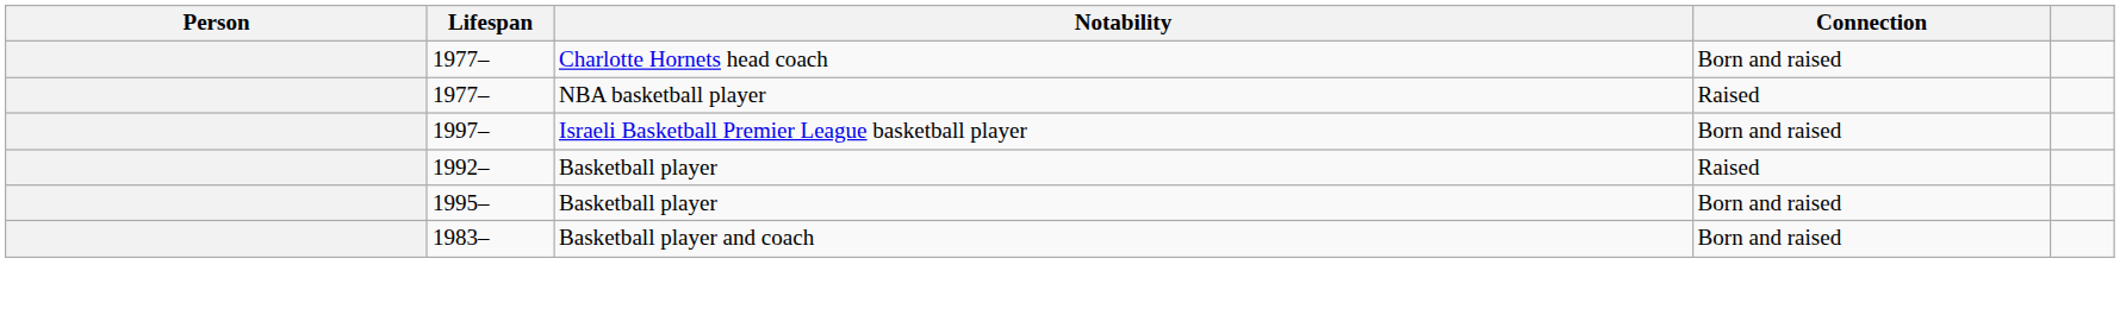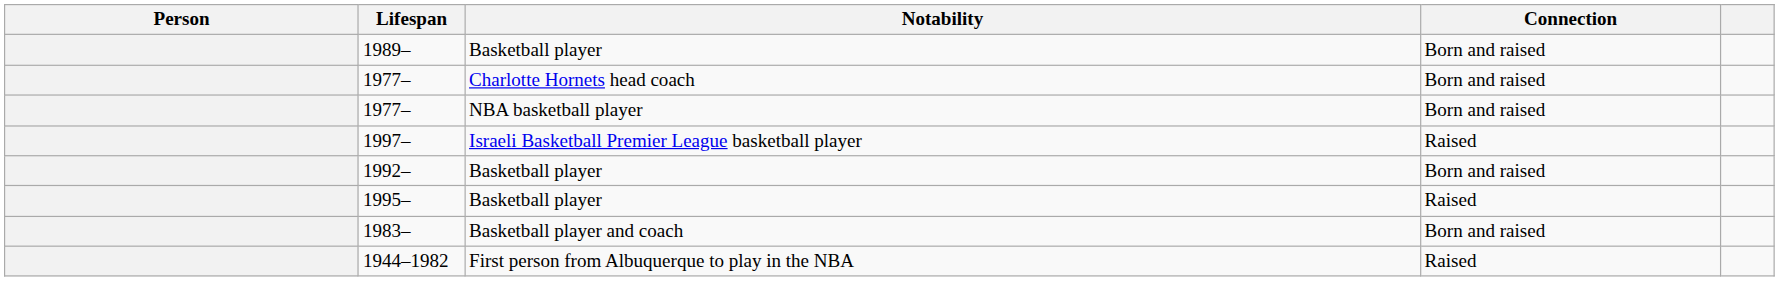+ row: 1989– | Basketball player | Born and raised
1977– / NBA basketball player | Connection: Raised -> Born and raised
1997– | Connection: Born and raised -> Raised
1992– | Connection: Raised -> Born and raised
1995– | Connection: Born and raised -> Raised
+ row: 1944–1982 | First person from Albuquerque to play in the NBA | Raised
